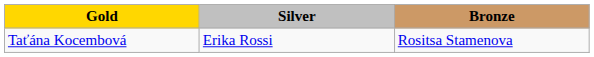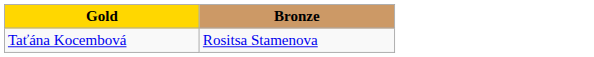- column: Silver | Erika Rossi
